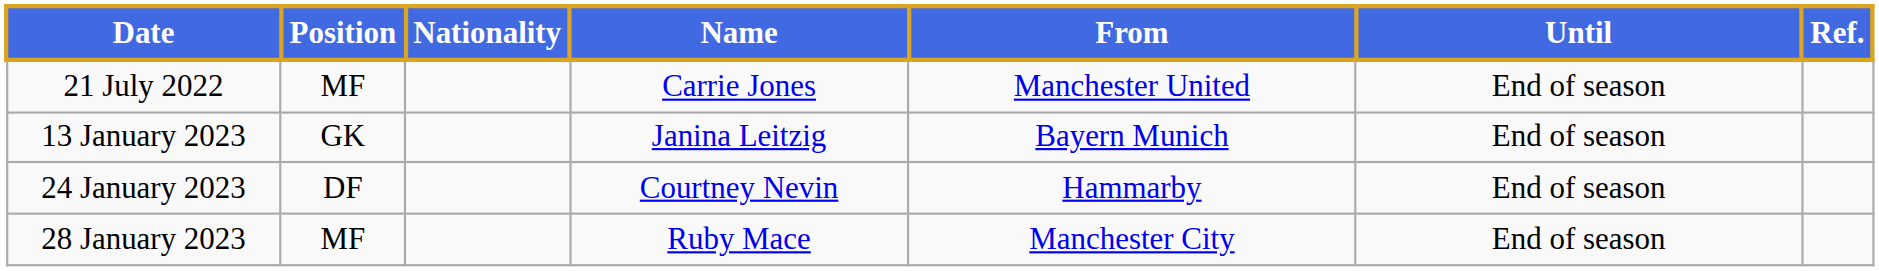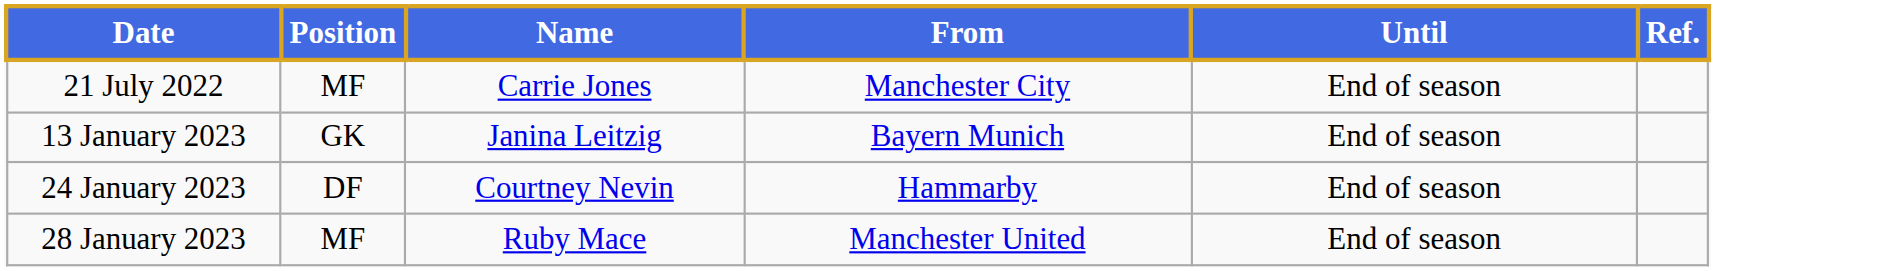- column: Nationality
21 July 2022 | From: Manchester United -> Manchester City
28 January 2023 | From: Manchester City -> Manchester United
